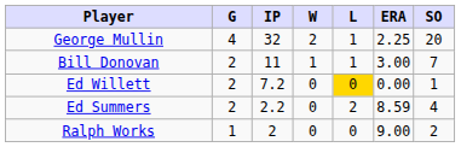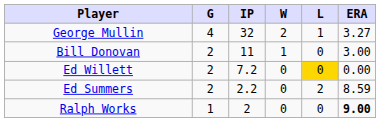- column: SO | 20 | 7 | 1 | 4 | 2
George Mullin | ERA: 2.25 -> 3.27
Bill Donovan | L: 1 -> 0
Ralph Works | ERA: normal -> bold
